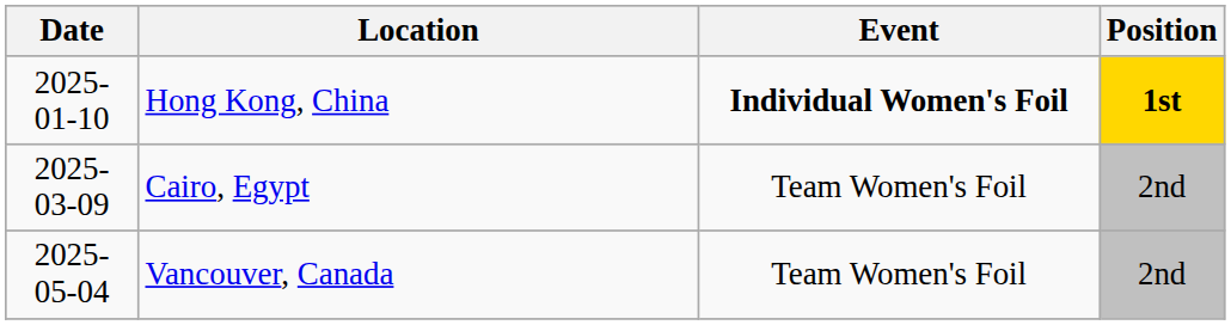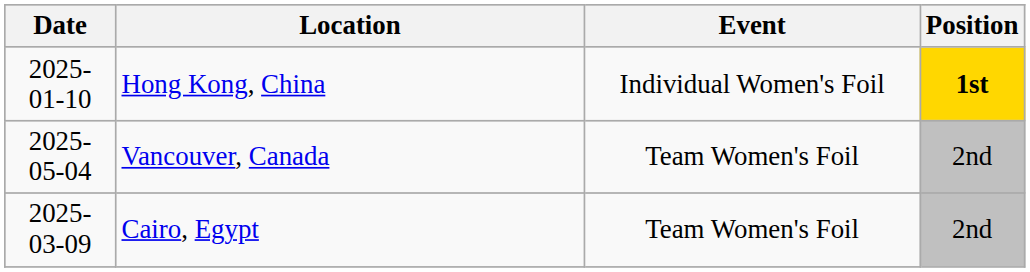Hong Kong, China | Event: bold -> normal
rows swapped: Cairo, Egypt <-> Vancouver, Canada
